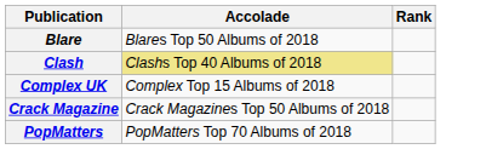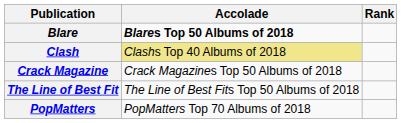Blare | Accolade: normal -> bold
- row: Complex UK | Complex Top 15 Albums of 2018
+ row: The Line of Best Fit | The Line of Best Fits Top 50 Albums of 2018
